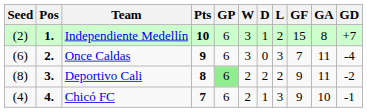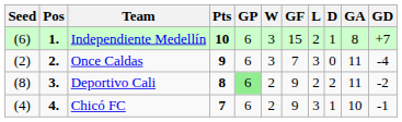columns swapped: D <-> GF
Independiente Medellín | Seed: (2) -> (6)
Once Caldas | Seed: (6) -> (2)
